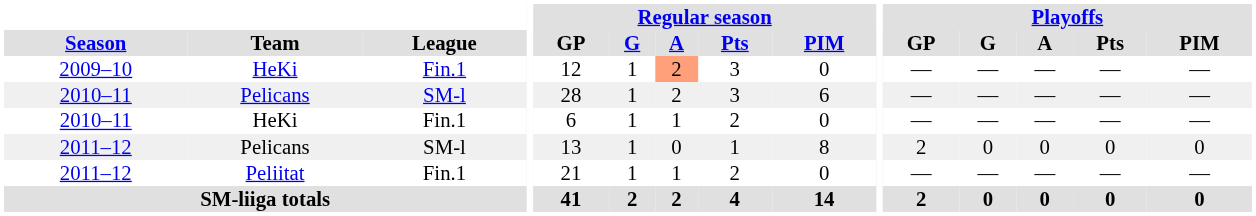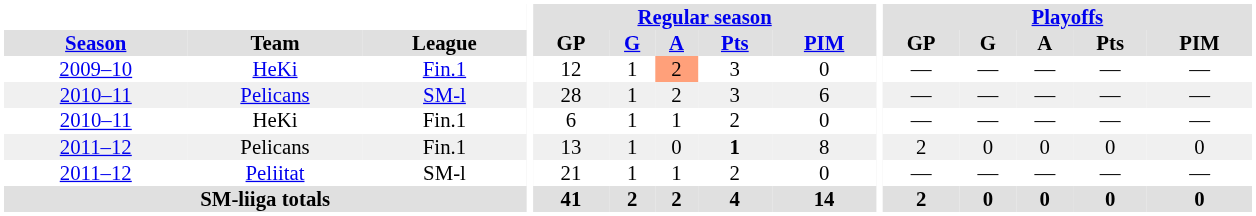2011–12 / Pelicans | League: SM-l -> Fin.1
2011–12 / Pelicans | Regular season / Pts: normal -> bold
2011–12 / Peliitat | League: Fin.1 -> SM-l
